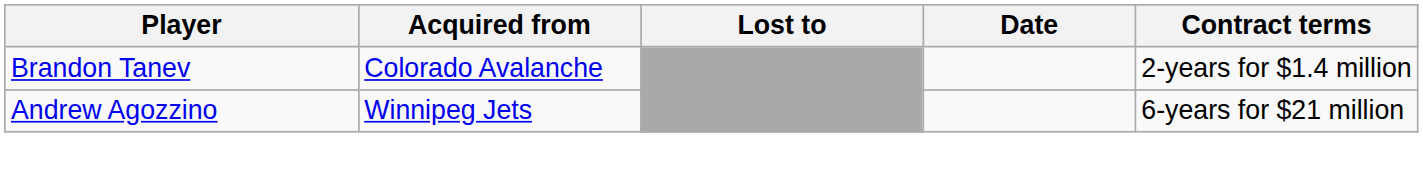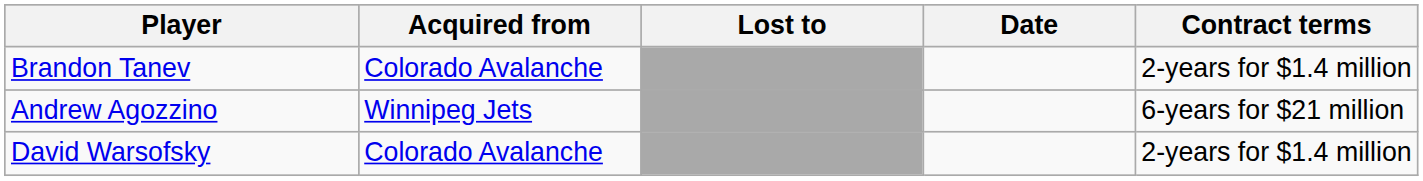+ row: David Warsofsky | Colorado Avalanche | 2-years for $1.4 million
